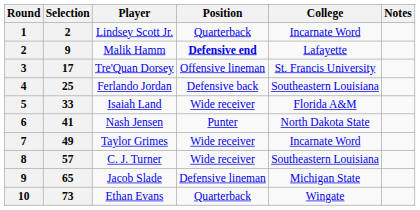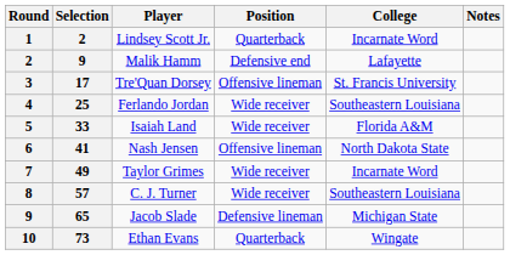Malik Hamm | Position: bold -> normal
Ferlando Jordan | Position: Defensive back -> Wide receiver
Nash Jensen | Position: Punter -> Offensive lineman
